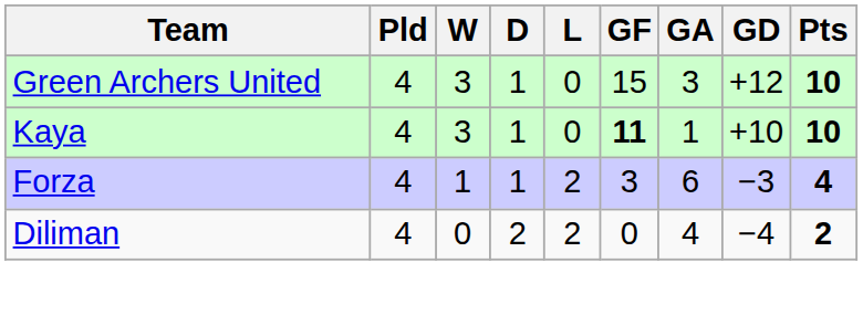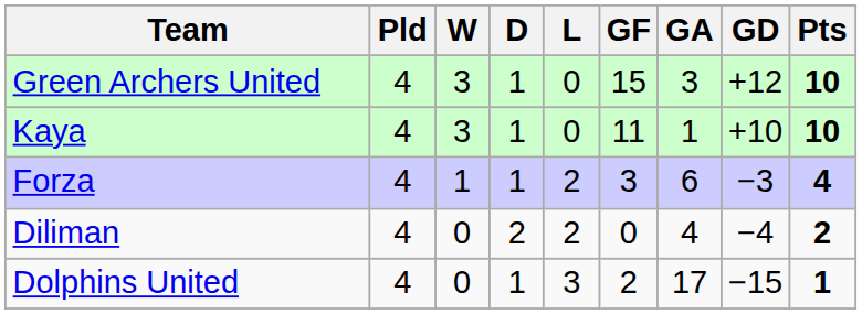Kaya | GF: bold -> normal
+ row: Dolphins United | 4 | 0 | 1 | 3 | 2 | 17 | −15 | 1
